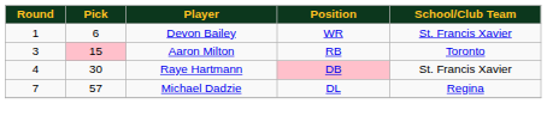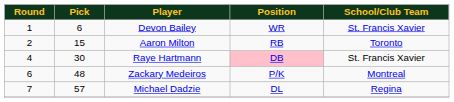Aaron Milton | Round: 3 -> 2
Aaron Milton | Pick: pink background -> no background
+ row: 6 | 48 | Zackary Medeiros | P/K | Montreal
